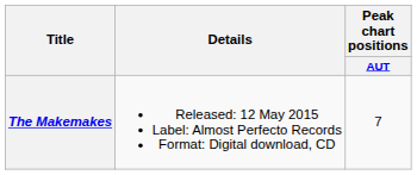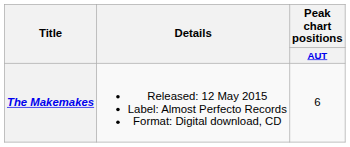The Makemakes | Peak chart positions / AUT: 7 -> 6
